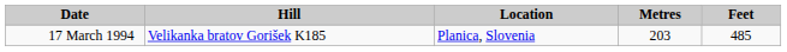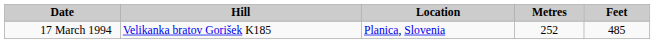17 March 1994 | Metres: 203 -> 252
